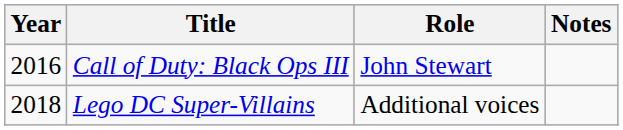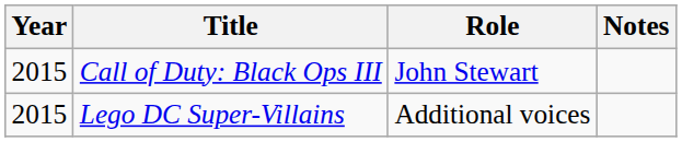Call of Duty: Black Ops III | Year: 2016 -> 2015
Lego DC Super-Villains | Year: 2018 -> 2015
